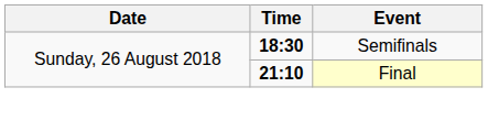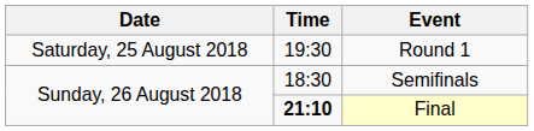+ row: Saturday, 25 August 2018 | 19:30 | Round 1
Semifinals | Time: bold -> normal
